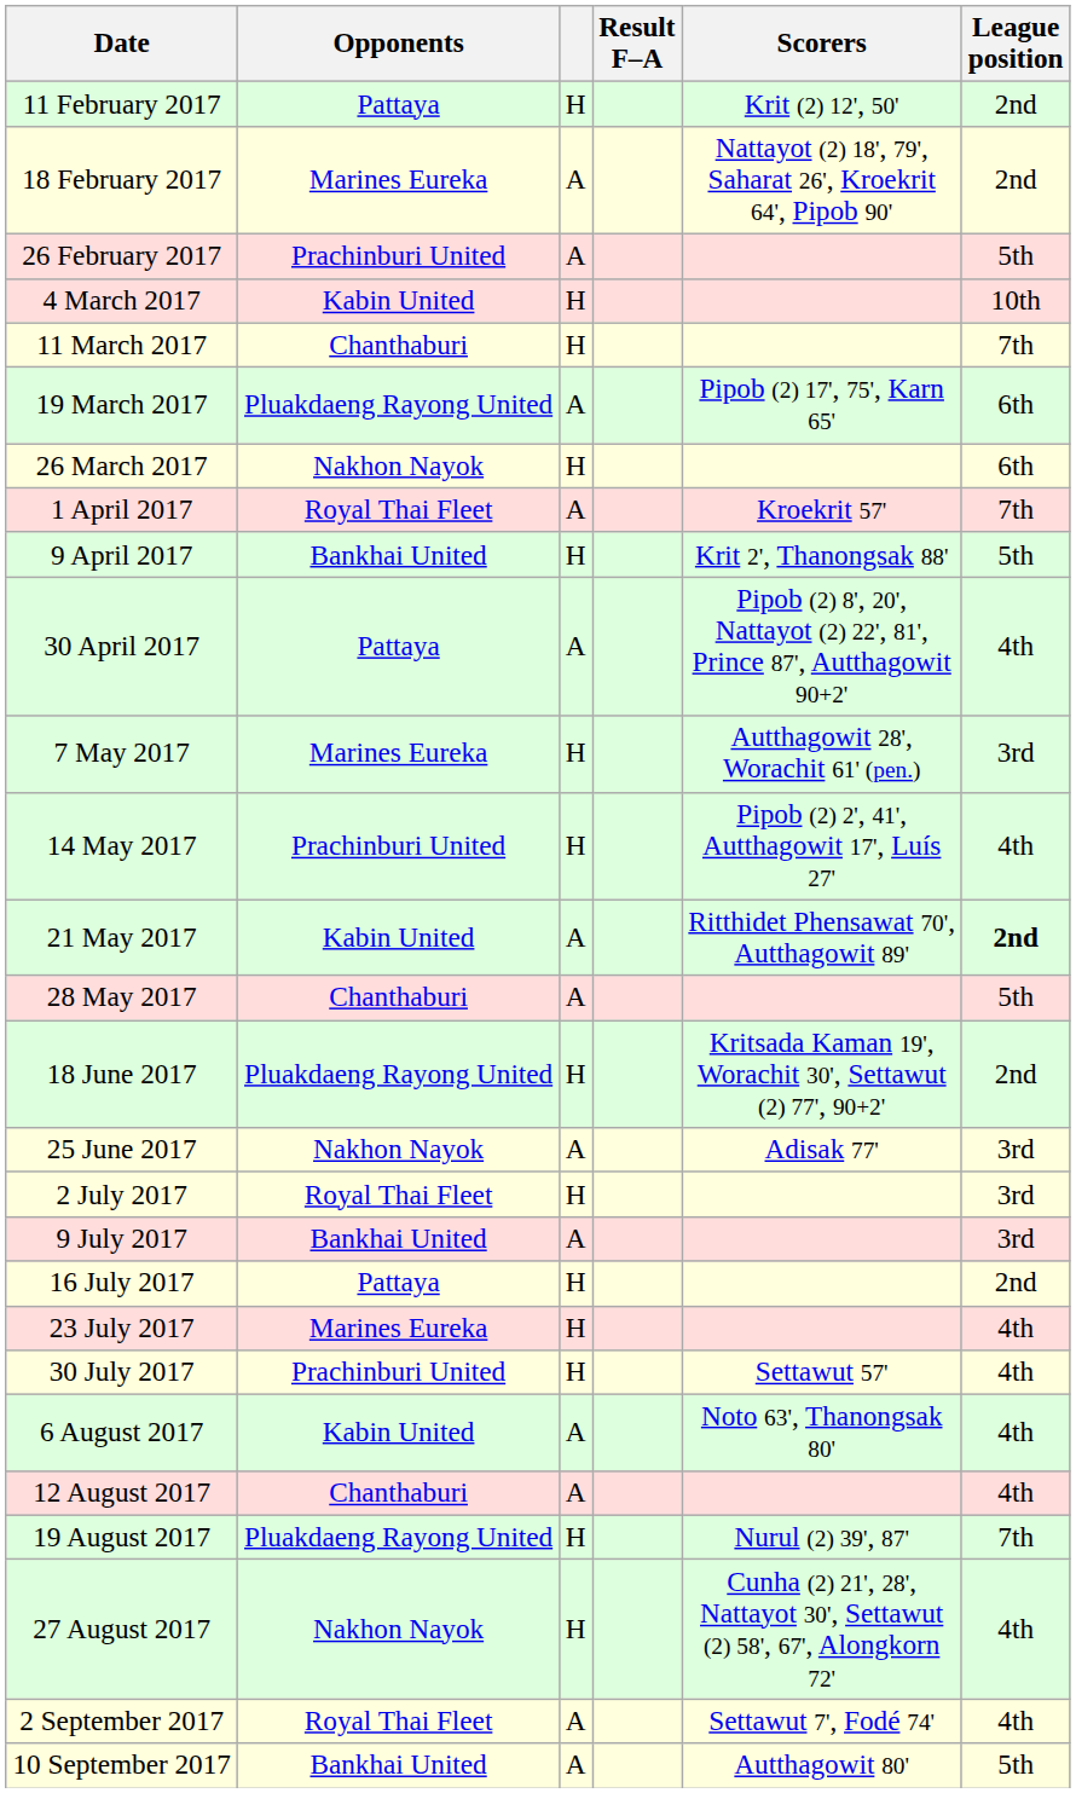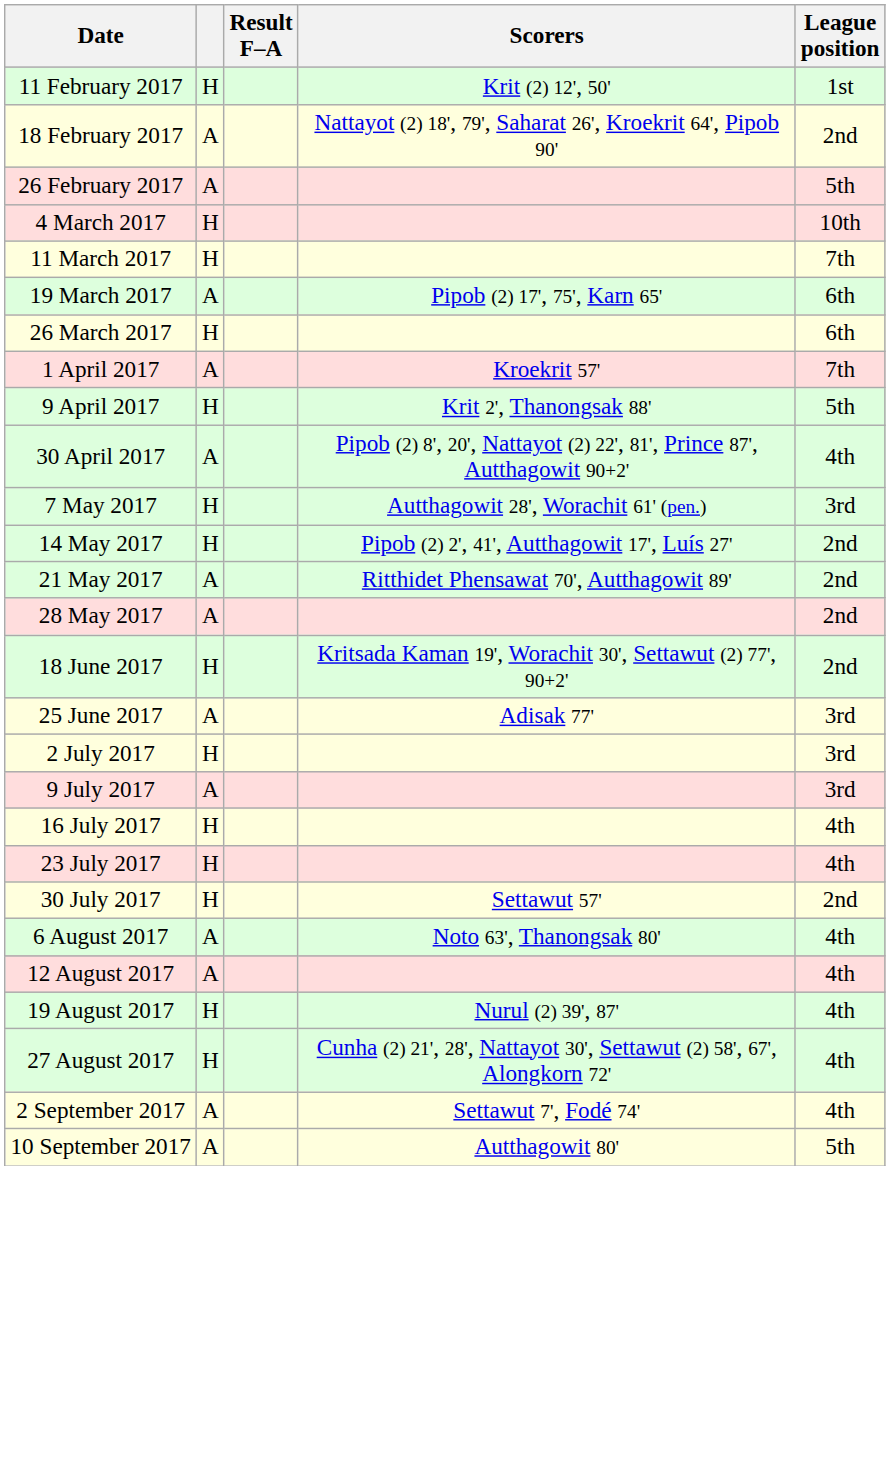- column: Opponents | Pattaya | Marines Eureka | Prachinburi United | Kabin United | Chanthaburi | Pluakdaeng Rayong United | Nakhon Nayok | Royal Thai Fleet | Bankhai United | Pattaya | Marines Eureka | Prachinburi United | Kabin United | Chanthaburi | Pluakdaeng Rayong United | Nakhon Nayok | Royal Thai Fleet | Bankhai United | Pattaya | Marines Eureka | Prachinburi United | Kabin United | Chanthaburi | Pluakdaeng Rayong United | Nakhon Nayok | Royal Thai Fleet | Bankhai United
11 February 2017 | League position: 2nd -> 1st
14 May 2017 | League position: 4th -> 2nd
21 May 2017 | League position: bold -> normal
28 May 2017 | League position: 5th -> 2nd
16 July 2017 | League position: 2nd -> 4th
30 July 2017 | League position: 4th -> 2nd
19 August 2017 | League position: 7th -> 4th
